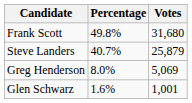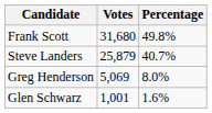columns swapped: Votes <-> Percentage
